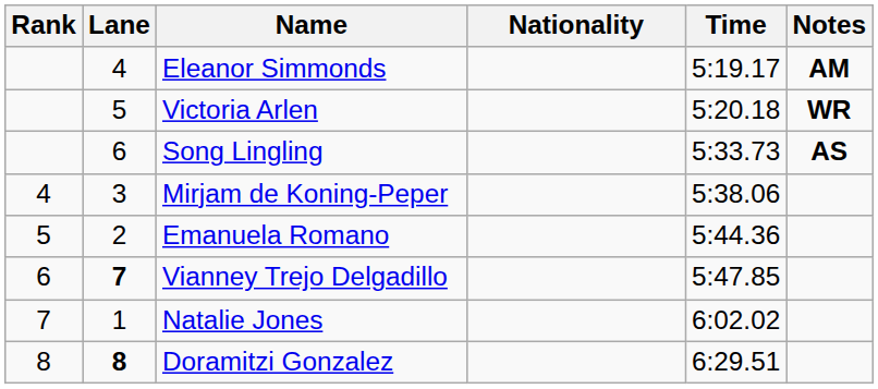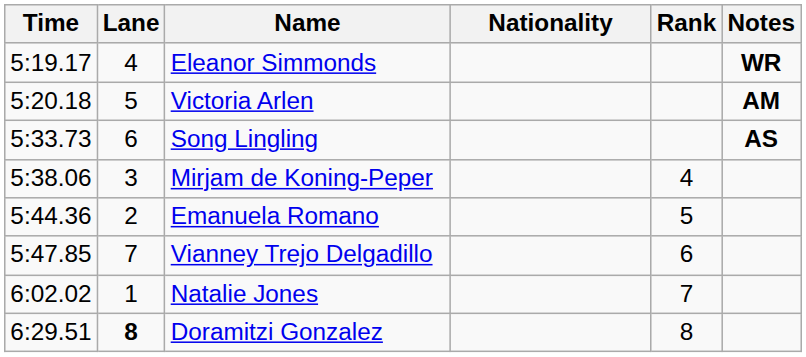columns swapped: Rank <-> Time
Eleanor Simmonds | Notes: AM -> WR
Victoria Arlen | Notes: WR -> AM
Vianney Trejo Delgadillo | Lane: bold -> normal
